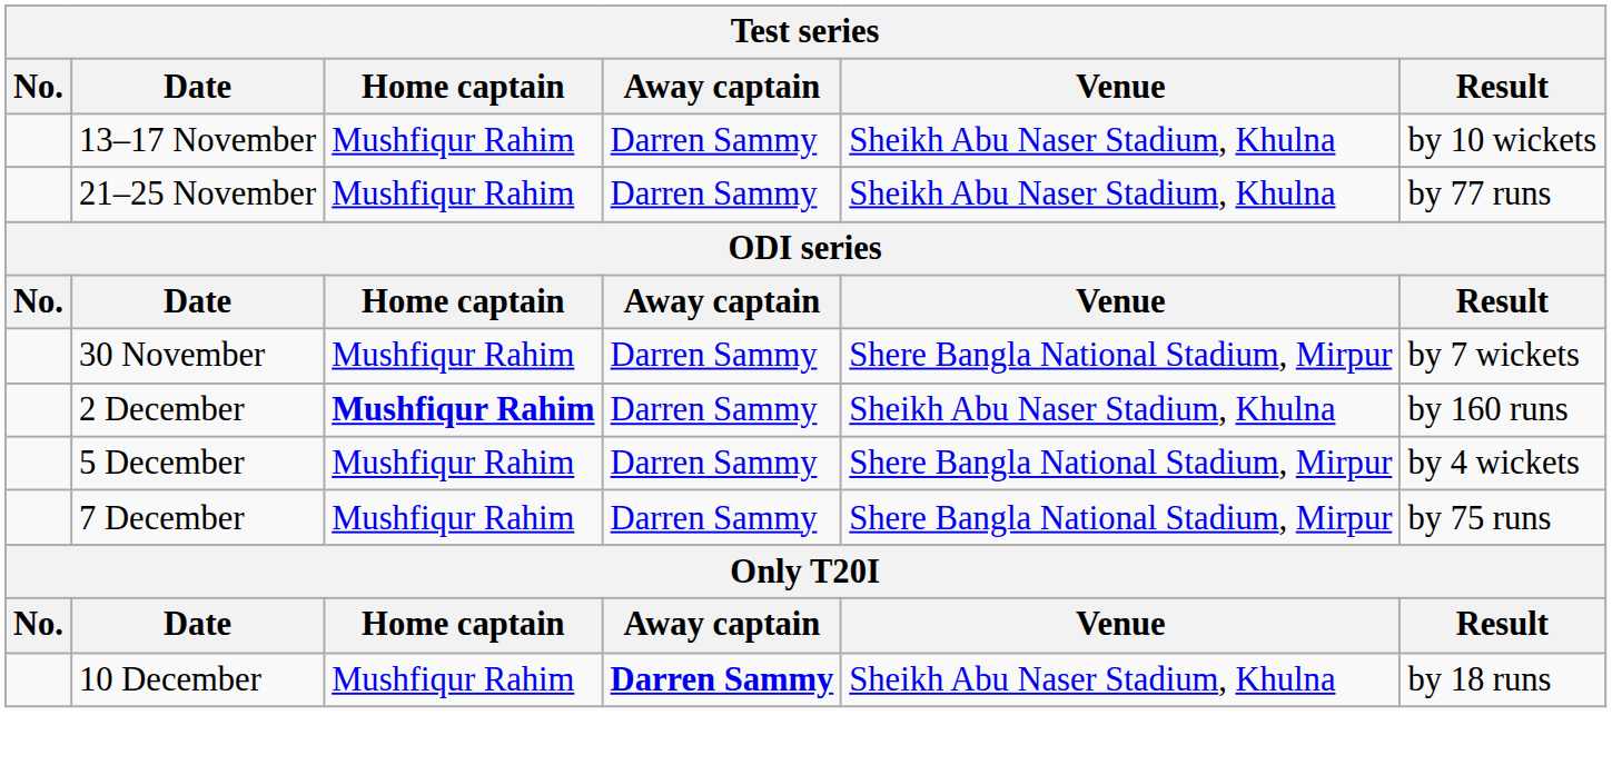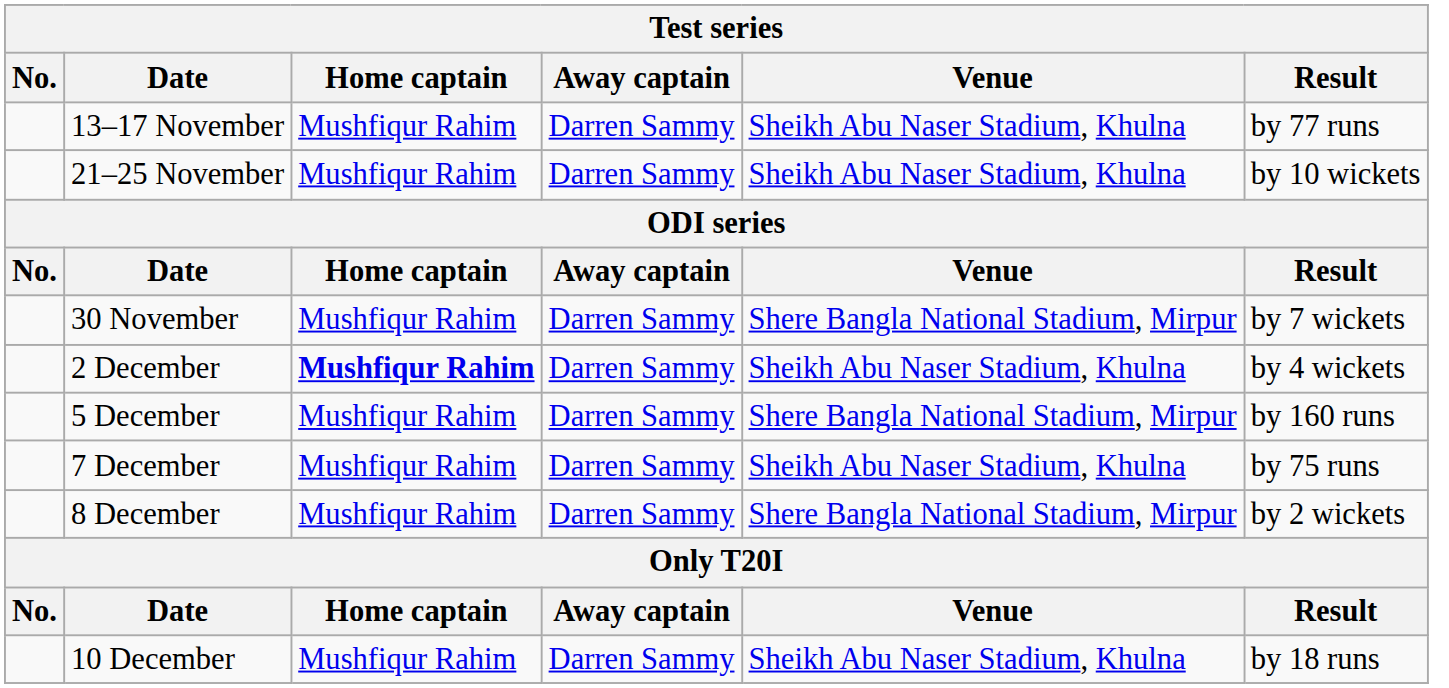13–17 November | Result: by 10 wickets -> by 77 runs
21–25 November | Result: by 77 runs -> by 10 wickets
2 December | Result: by 160 runs -> by 4 wickets
5 December | Result: by 4 wickets -> by 160 runs
7 December | Venue: Shere Bangla National Stadium, Mirpur -> Sheikh Abu Naser Stadium, Khulna
+ row: 8 December | Mushfiqur Rahim | Darren Sammy | Shere Bangla National Stadium, Mirpur | by 2 wickets
10 December | Away captain: bold -> normal
